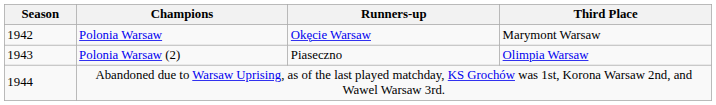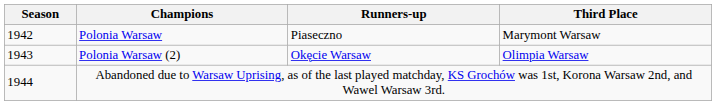Polonia Warsaw | Runners-up: Okęcie Warsaw -> Piaseczno
Polonia Warsaw (2) | Runners-up: Piaseczno -> Okęcie Warsaw
